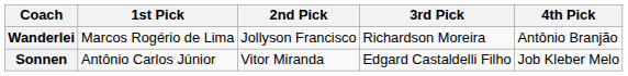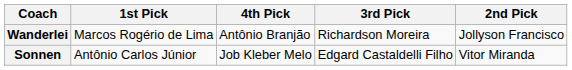columns swapped: 2nd Pick <-> 4th Pick
